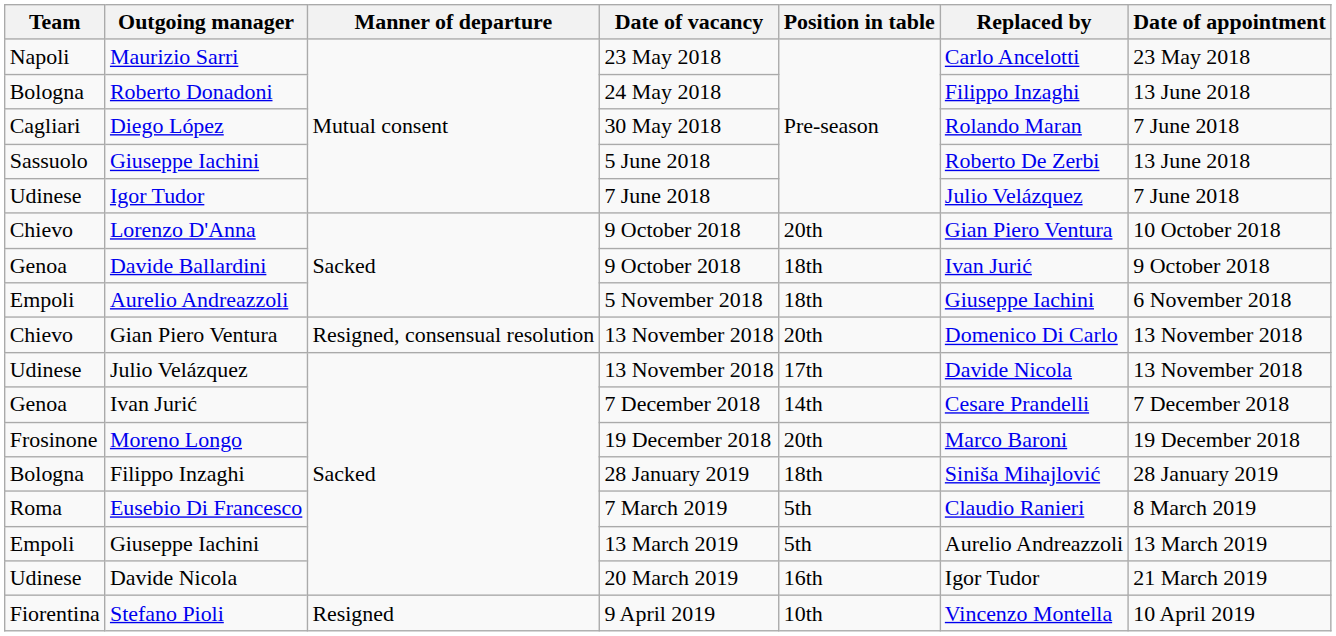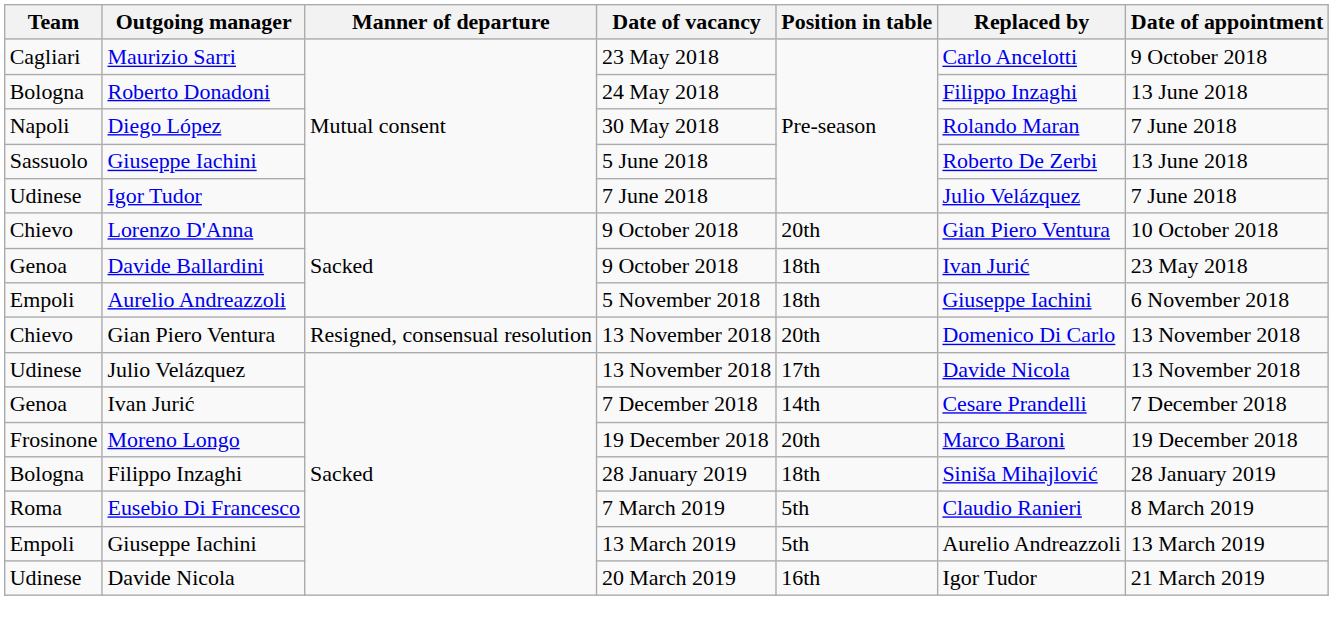Maurizio Sarri | Team: Napoli -> Cagliari
Maurizio Sarri | Date of appointment: 23 May 2018 -> 9 October 2018
Diego López | Team: Cagliari -> Napoli
Davide Ballardini | Date of appointment: 9 October 2018 -> 23 May 2018
- row: Fiorentina | Stefano Pioli | Resigned | 9 April 2019 | 10th | Vincenzo Montella | 10 April 2019
